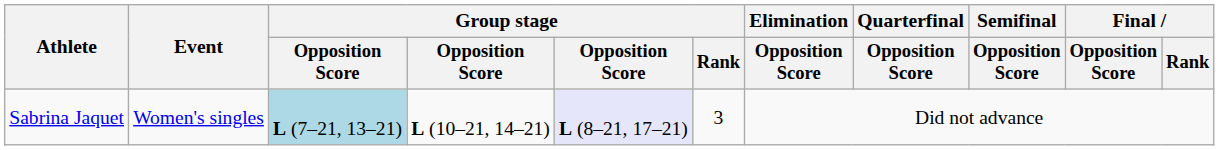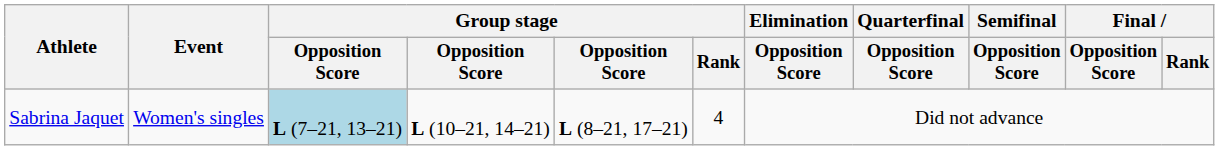Sabrina Jaquet | column 5: lavender background -> no background
Sabrina Jaquet | Group stage / Rank: 3 -> 4
